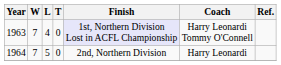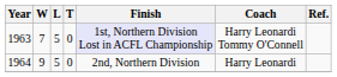1963 | L: 4 -> 5
1964 | W: 7 -> 9
